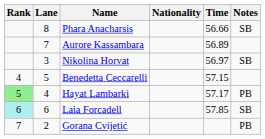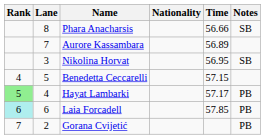Nikolina Horvat | Time: 56.97 -> 56.95
Laia Forcadell | Notes: SB -> PB
